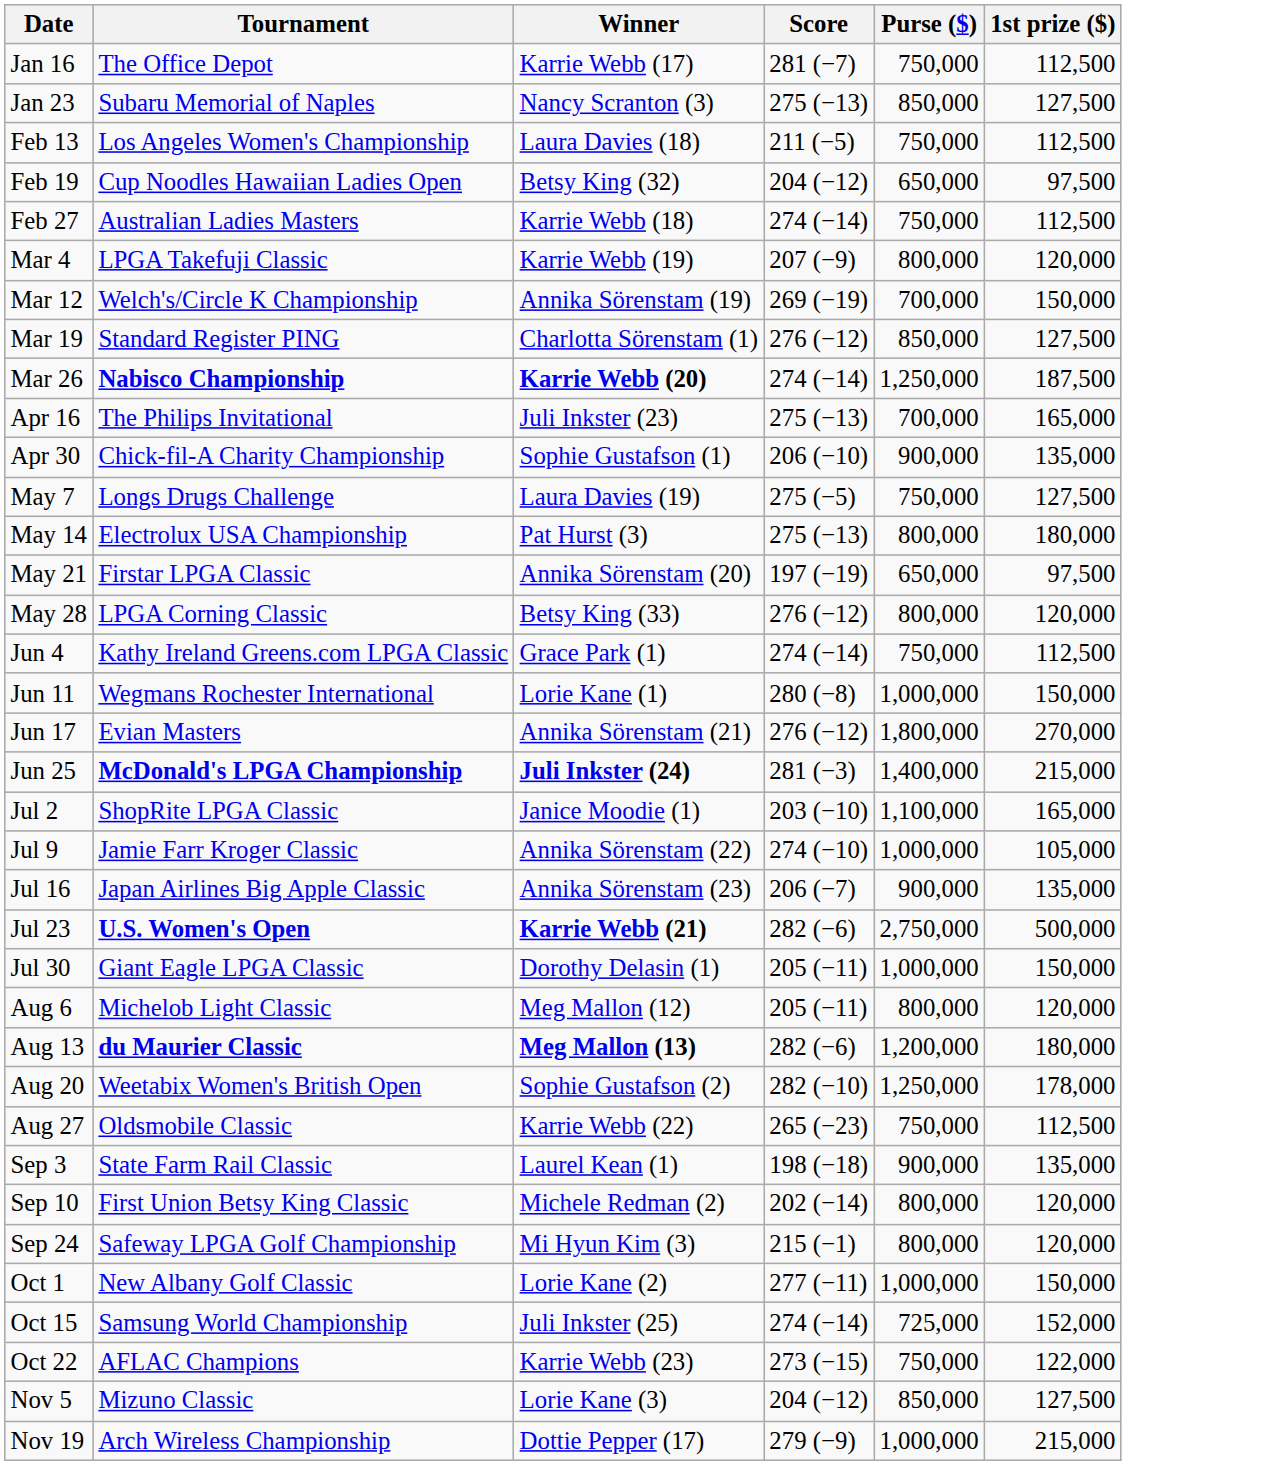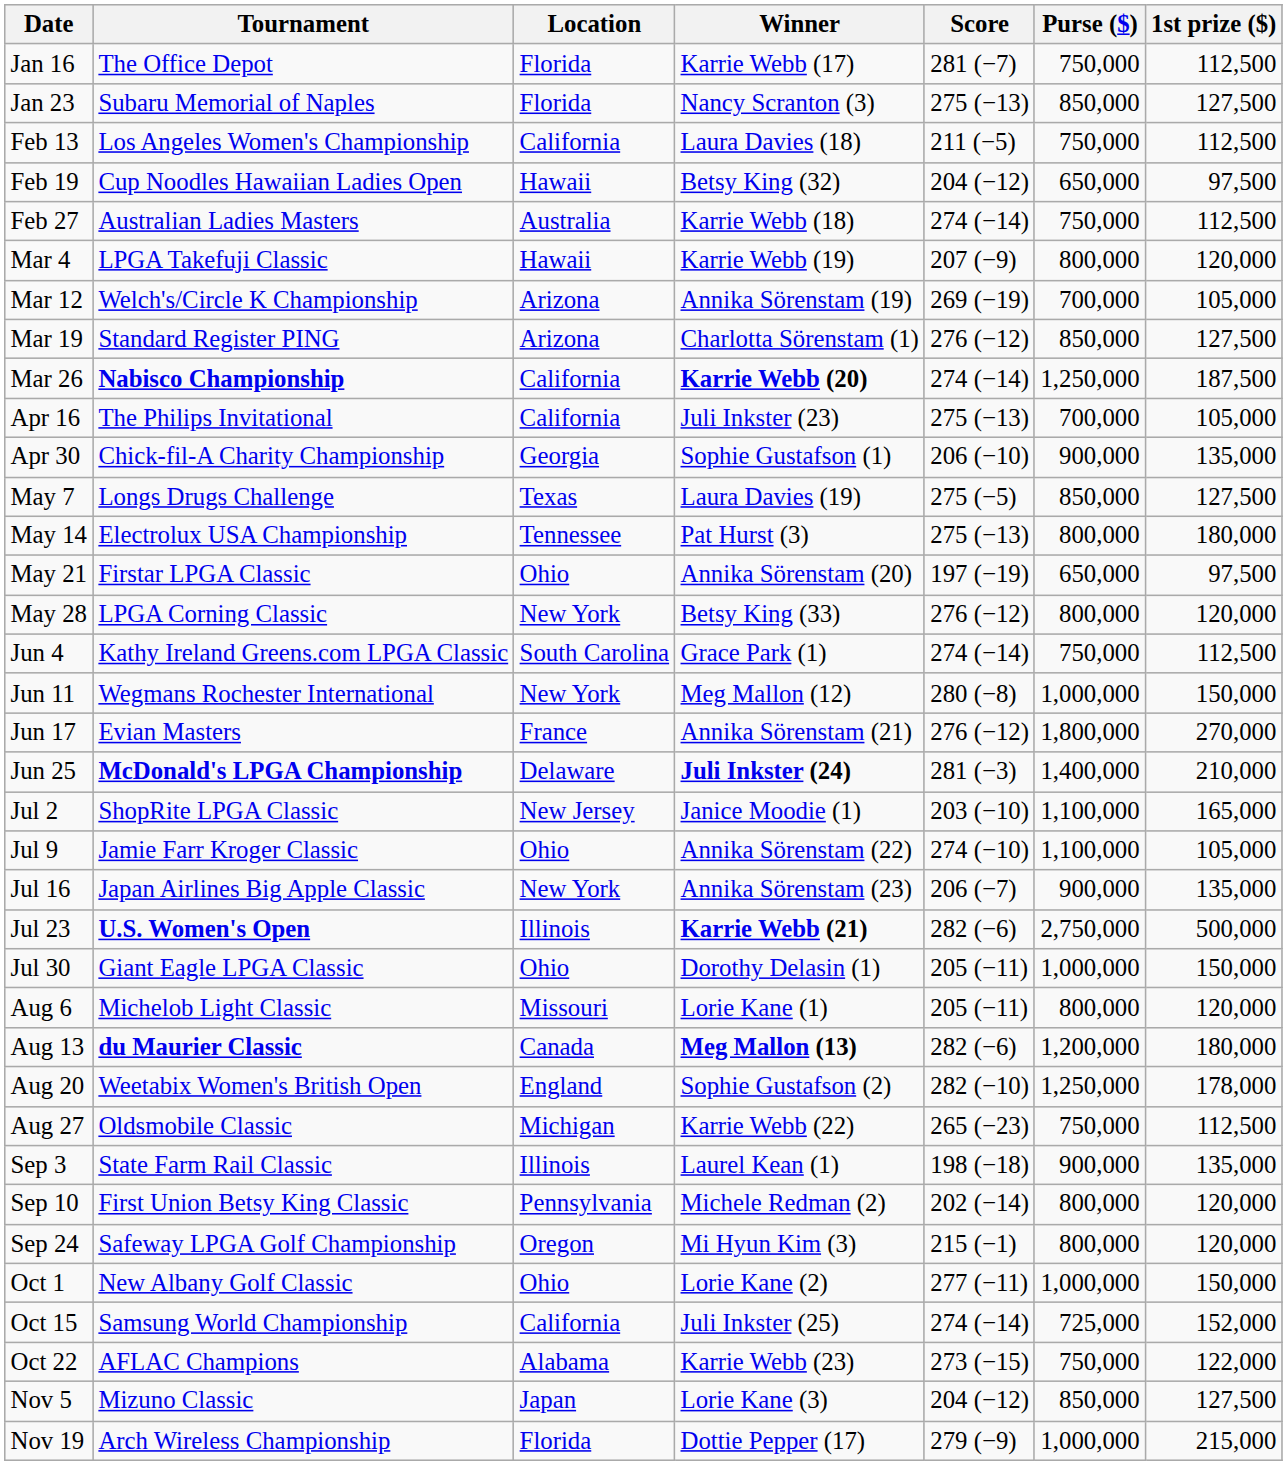+ column: Location | Florida | Florida | California | Hawaii | Australia | Hawaii | Arizona | Arizona | California | California | Georgia | Texas | Tennessee | Ohio | New York | South Carolina | New York | France | Delaware | New Jersey | Ohio | New York | Illinois | Ohio | Missouri | Canada | England | Michigan | Illinois | Pennsylvania | Oregon | Ohio | California | Alabama | Japan | Florida
Mar 12 | 1st prize ($): 150,000 -> 105,000
Apr 16 | 1st prize ($): 165,000 -> 105,000
May 7 | Purse ($): 750,000 -> 850,000
Jun 11 | Winner: Lorie Kane (1) -> Meg Mallon (12)
Jun 25 | 1st prize ($): 215,000 -> 210,000
Jul 9 | Purse ($): 1,000,000 -> 1,100,000
Aug 6 | Winner: Meg Mallon (12) -> Lorie Kane (1)
